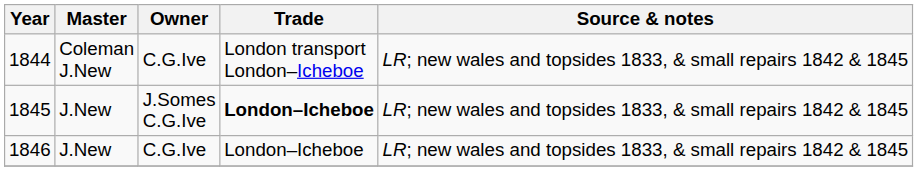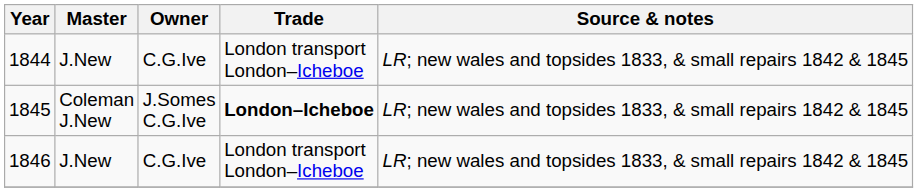1844 | Master: Coleman J.New -> J.New
1845 | Master: J.New -> Coleman J.New
1846 | Trade: London–Icheboe -> London transport London–Icheboe
